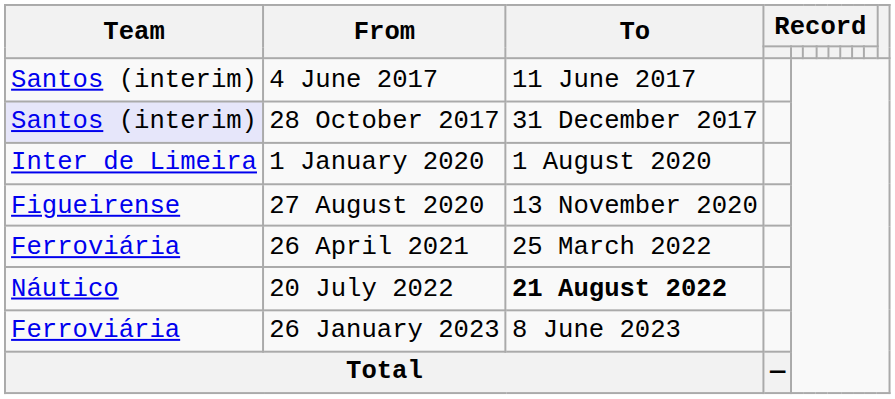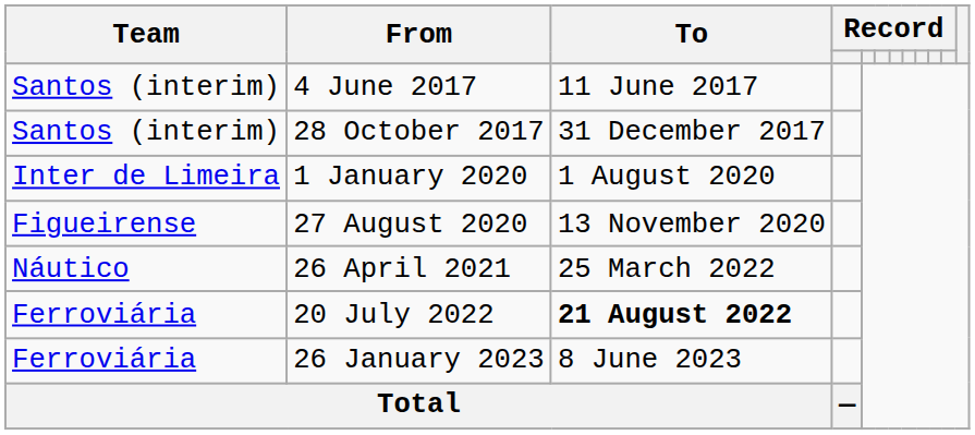28 October 2017 | Team: lavender background -> no background
26 April 2021 | Team: Ferroviária -> Náutico
20 July 2022 | Team: Náutico -> Ferroviária
